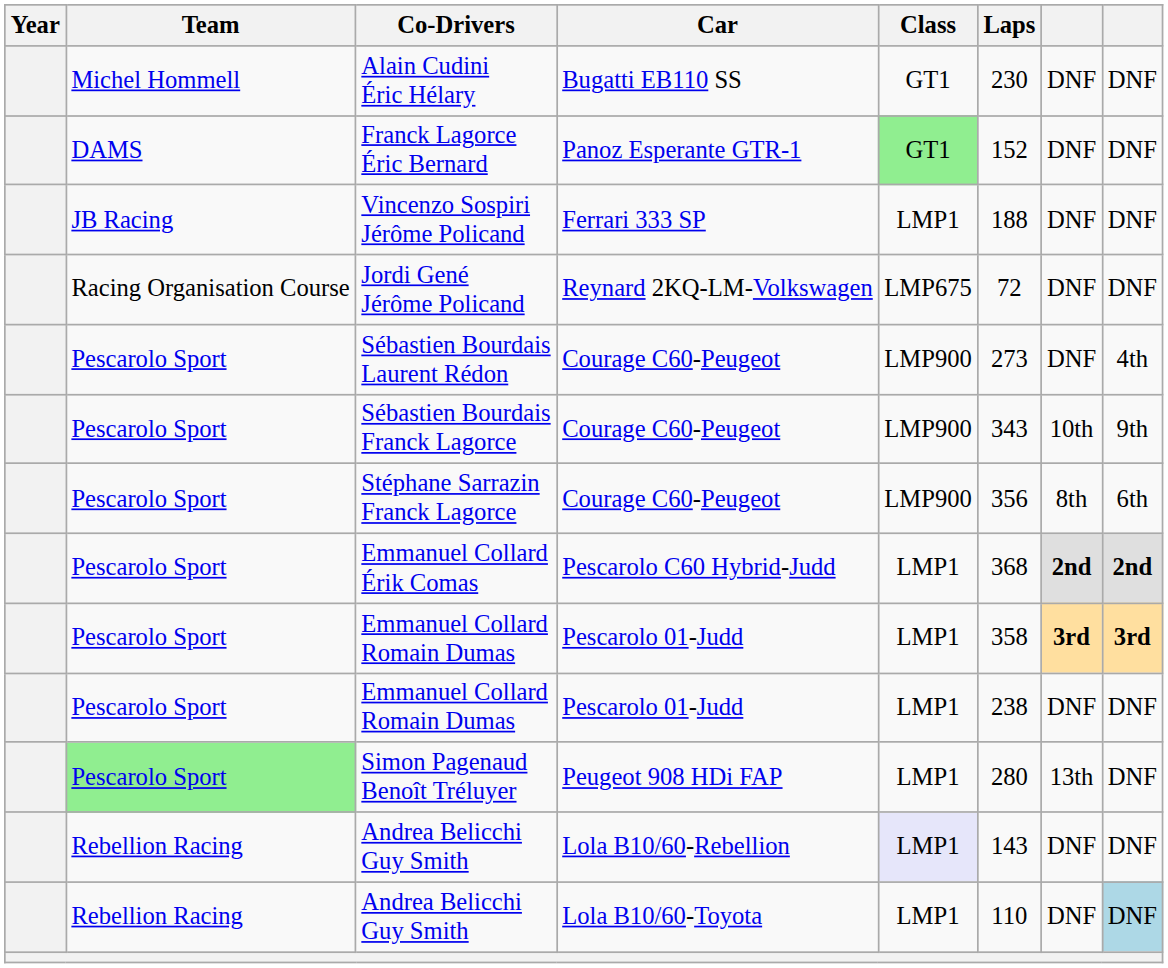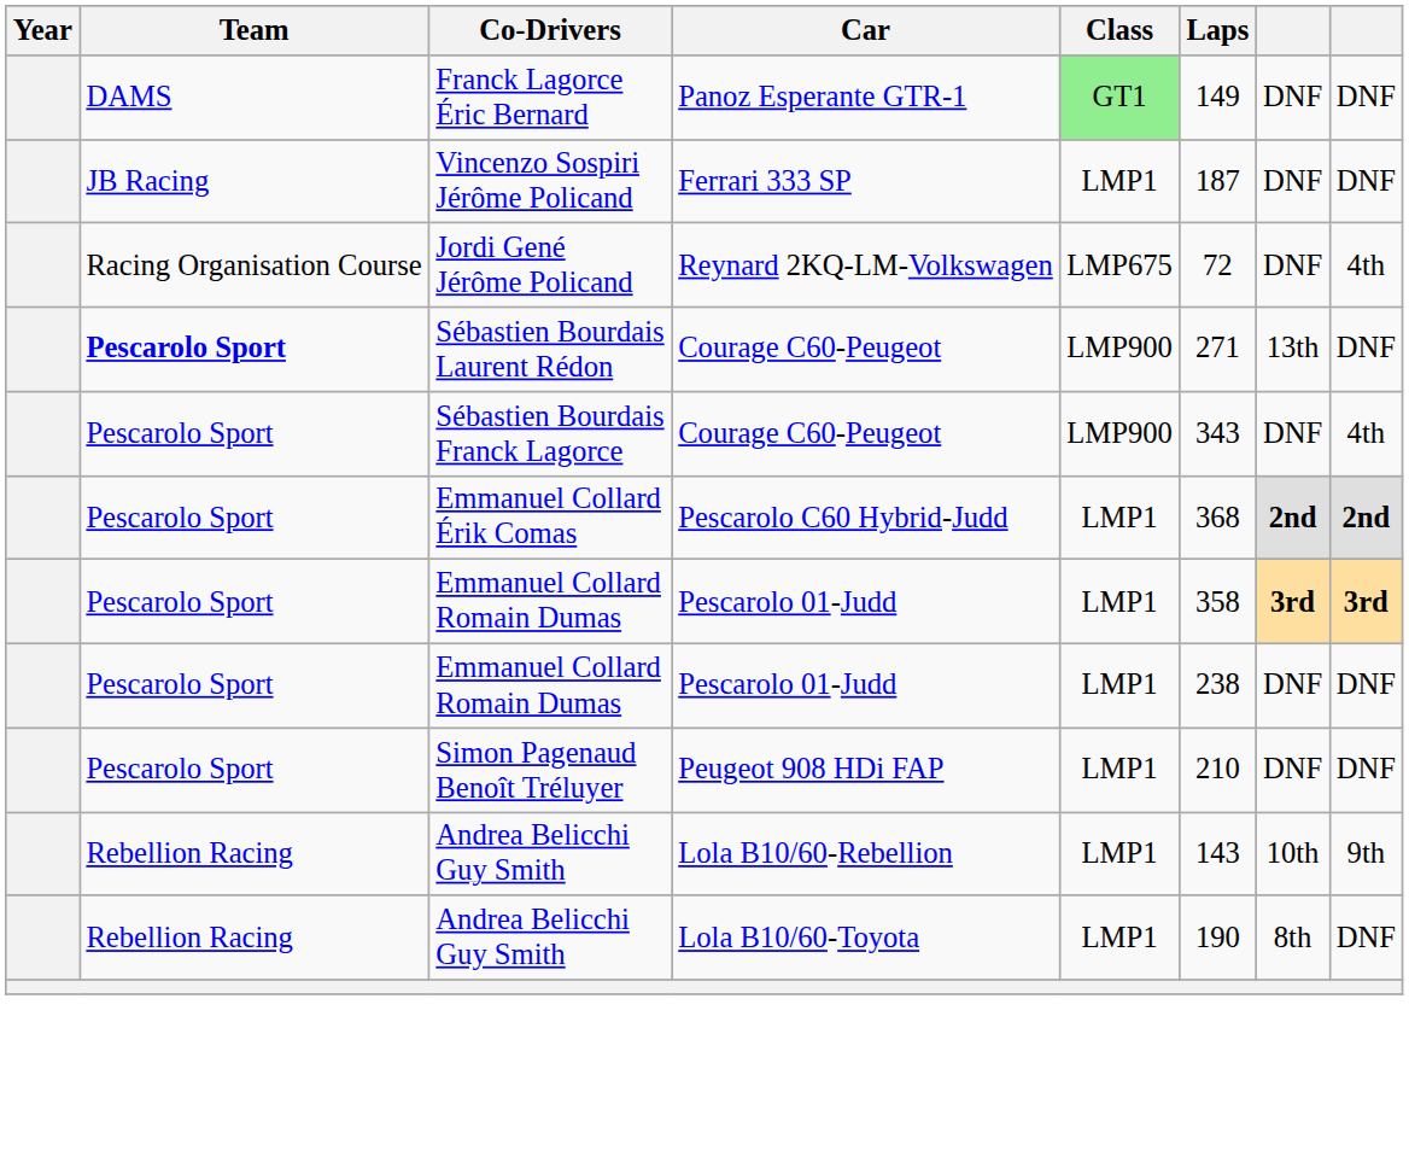- row: Michel Hommell | Alain Cudini Éric Hélary | Bugatti EB110 SS | GT1 | 230 | DNF | DNF
Franck Lagorce Éric Bernard | Laps: 152 -> 149
Vincenzo Sospiri Jérôme Policand | Laps: 188 -> 187
Jordi Gené Jérôme Policand | column 8: DNF -> 4th
Sébastien Bourdais Laurent Rédon | Team: normal -> bold
Sébastien Bourdais Laurent Rédon | Laps: 273 -> 271
Sébastien Bourdais Laurent Rédon | column 7: DNF -> 13th
Sébastien Bourdais Laurent Rédon | column 8: 4th -> DNF
Sébastien Bourdais Franck Lagorce | column 7: 10th -> DNF
Sébastien Bourdais Franck Lagorce | column 8: 9th -> 4th
- row: Pescarolo Sport | Stéphane Sarrazin Franck Lagorce | Courage C60-Peugeot | LMP900 | 356 | 8th | 6th
Simon Pagenaud Benoît Tréluyer | Team: lightgreen background -> no background
Simon Pagenaud Benoît Tréluyer | Laps: 280 -> 210
Simon Pagenaud Benoît Tréluyer | column 7: 13th -> DNF
Andrea Belicchi Guy Smith / Lola B10/60-Rebellion | Class: lavender background -> no background
Andrea Belicchi Guy Smith / Lola B10/60-Rebellion | column 7: DNF -> 10th
Andrea Belicchi Guy Smith / Lola B10/60-Rebellion | column 8: DNF -> 9th
Andrea Belicchi Guy Smith / Lola B10/60-Toyota | Laps: 110 -> 190
Andrea Belicchi Guy Smith / Lola B10/60-Toyota | column 7: DNF -> 8th
Andrea Belicchi Guy Smith / Lola B10/60-Toyota | column 8: lightblue background -> no background
